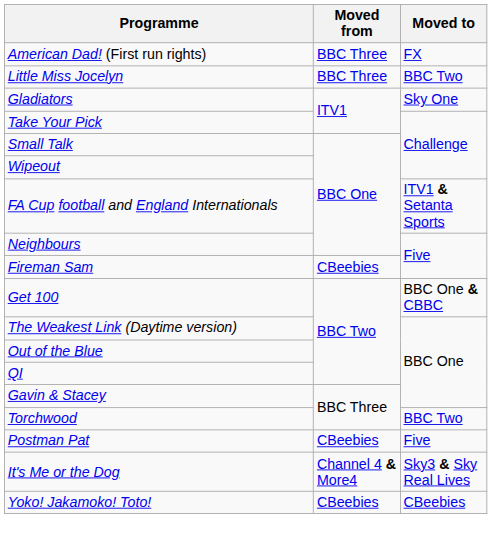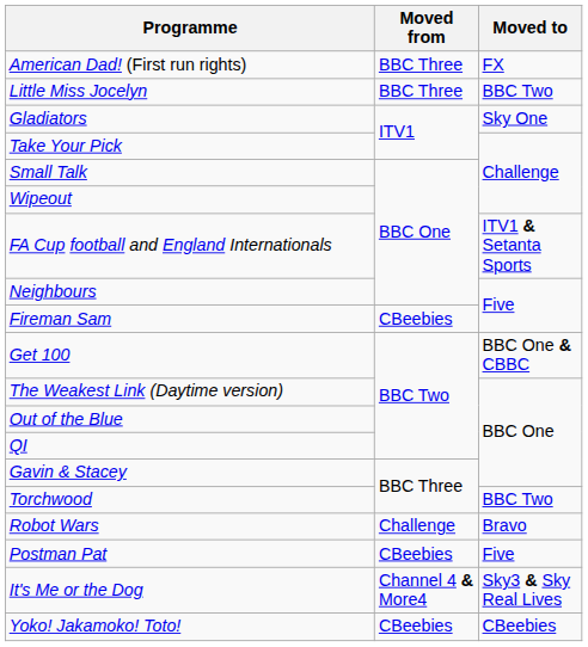+ row: Robot Wars | Challenge | Bravo
